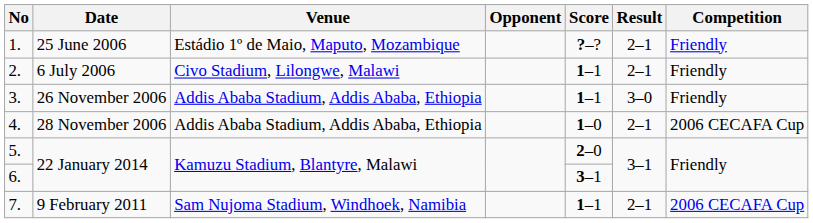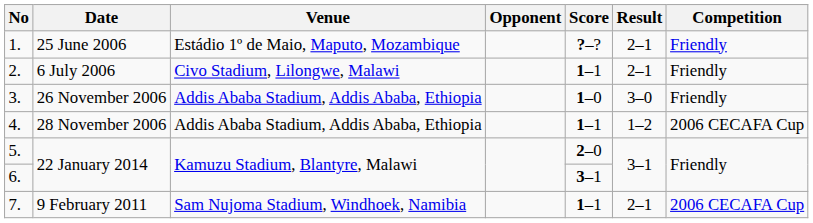3. | Score: 1–1 -> 1–0
4. | Score: 1–0 -> 1–1
4. | Result: 2–1 -> 1–2
